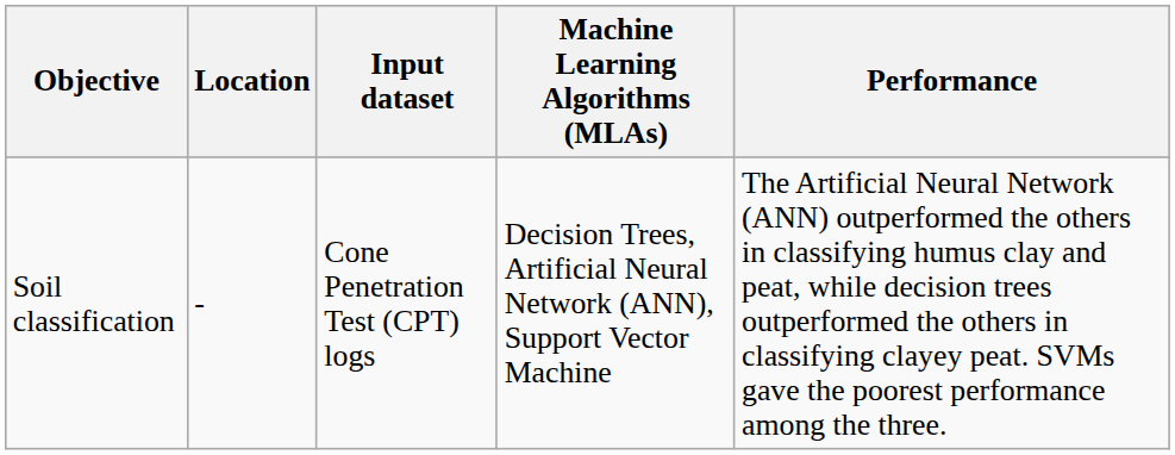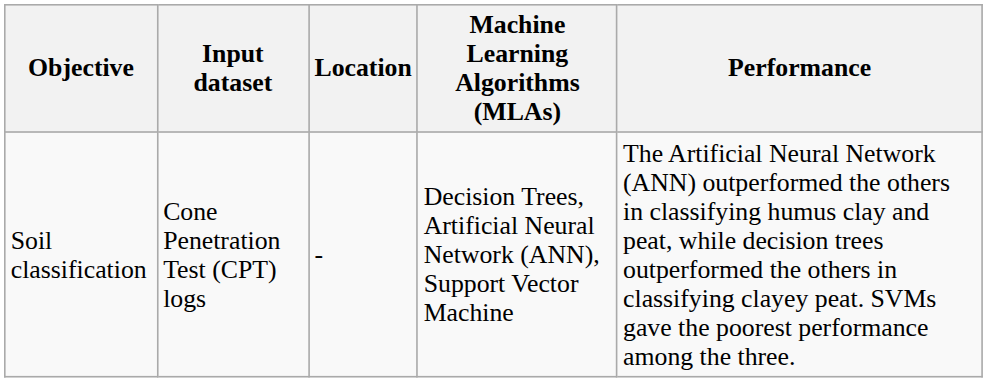columns swapped: Input dataset <-> Location
